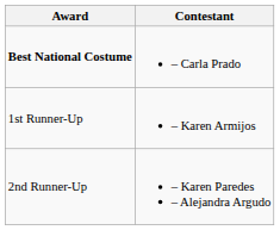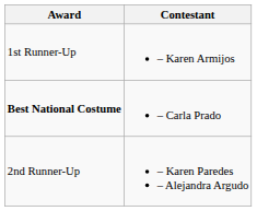rows swapped: Best National Costume <-> 1st Runner-Up
